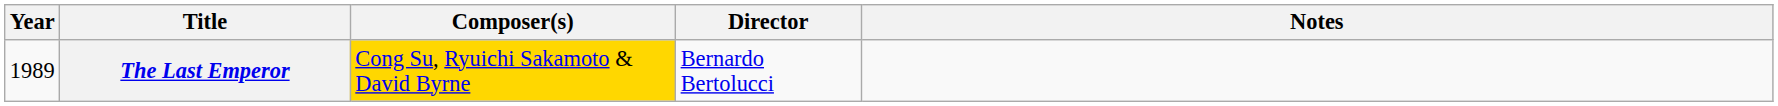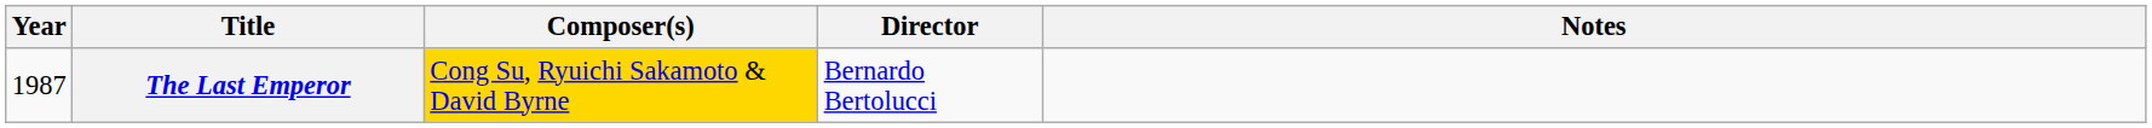The Last Emperor | Year: 1989 -> 1987
